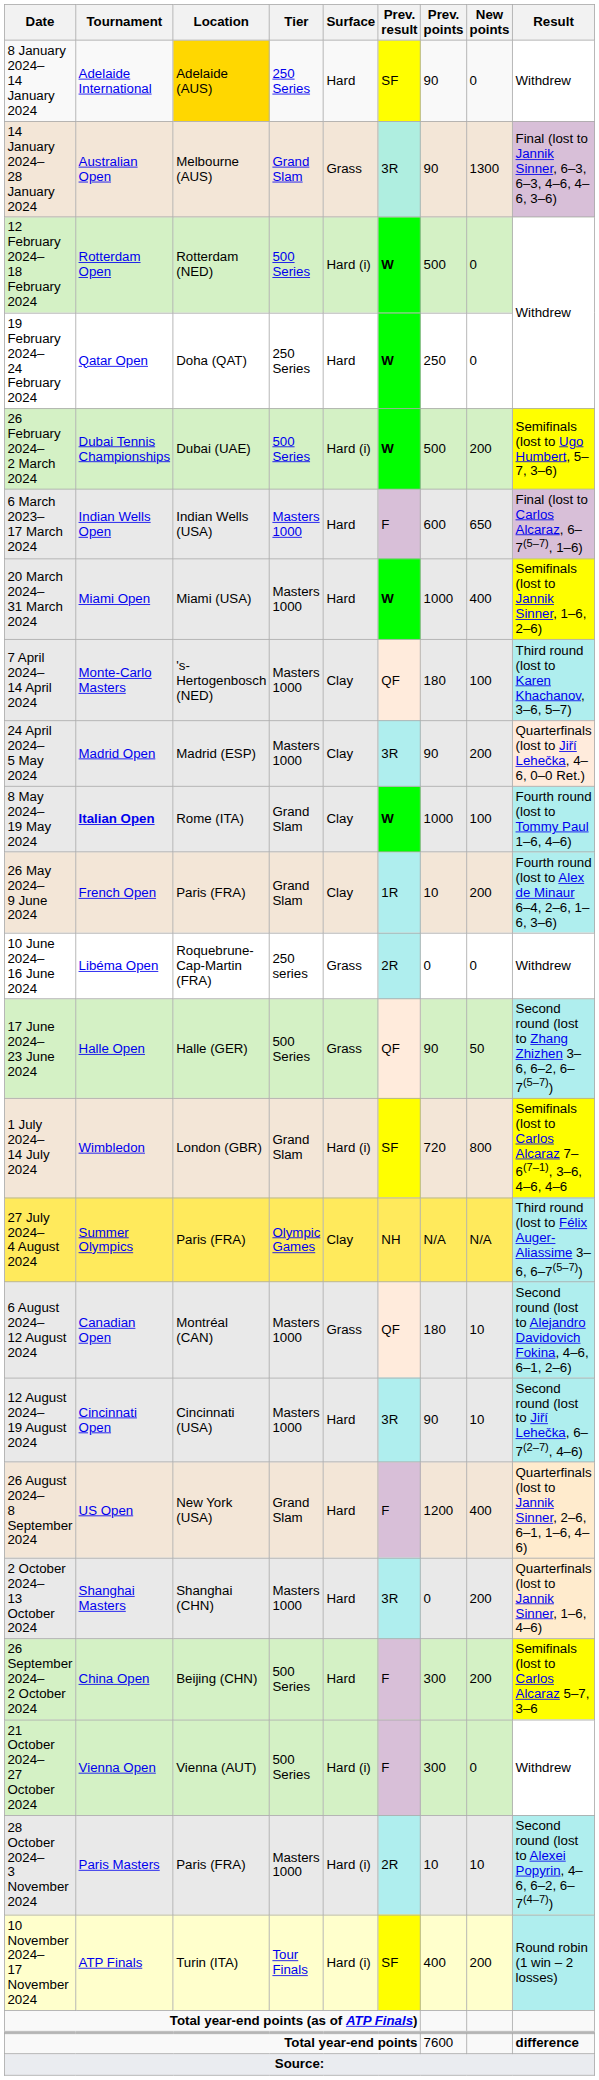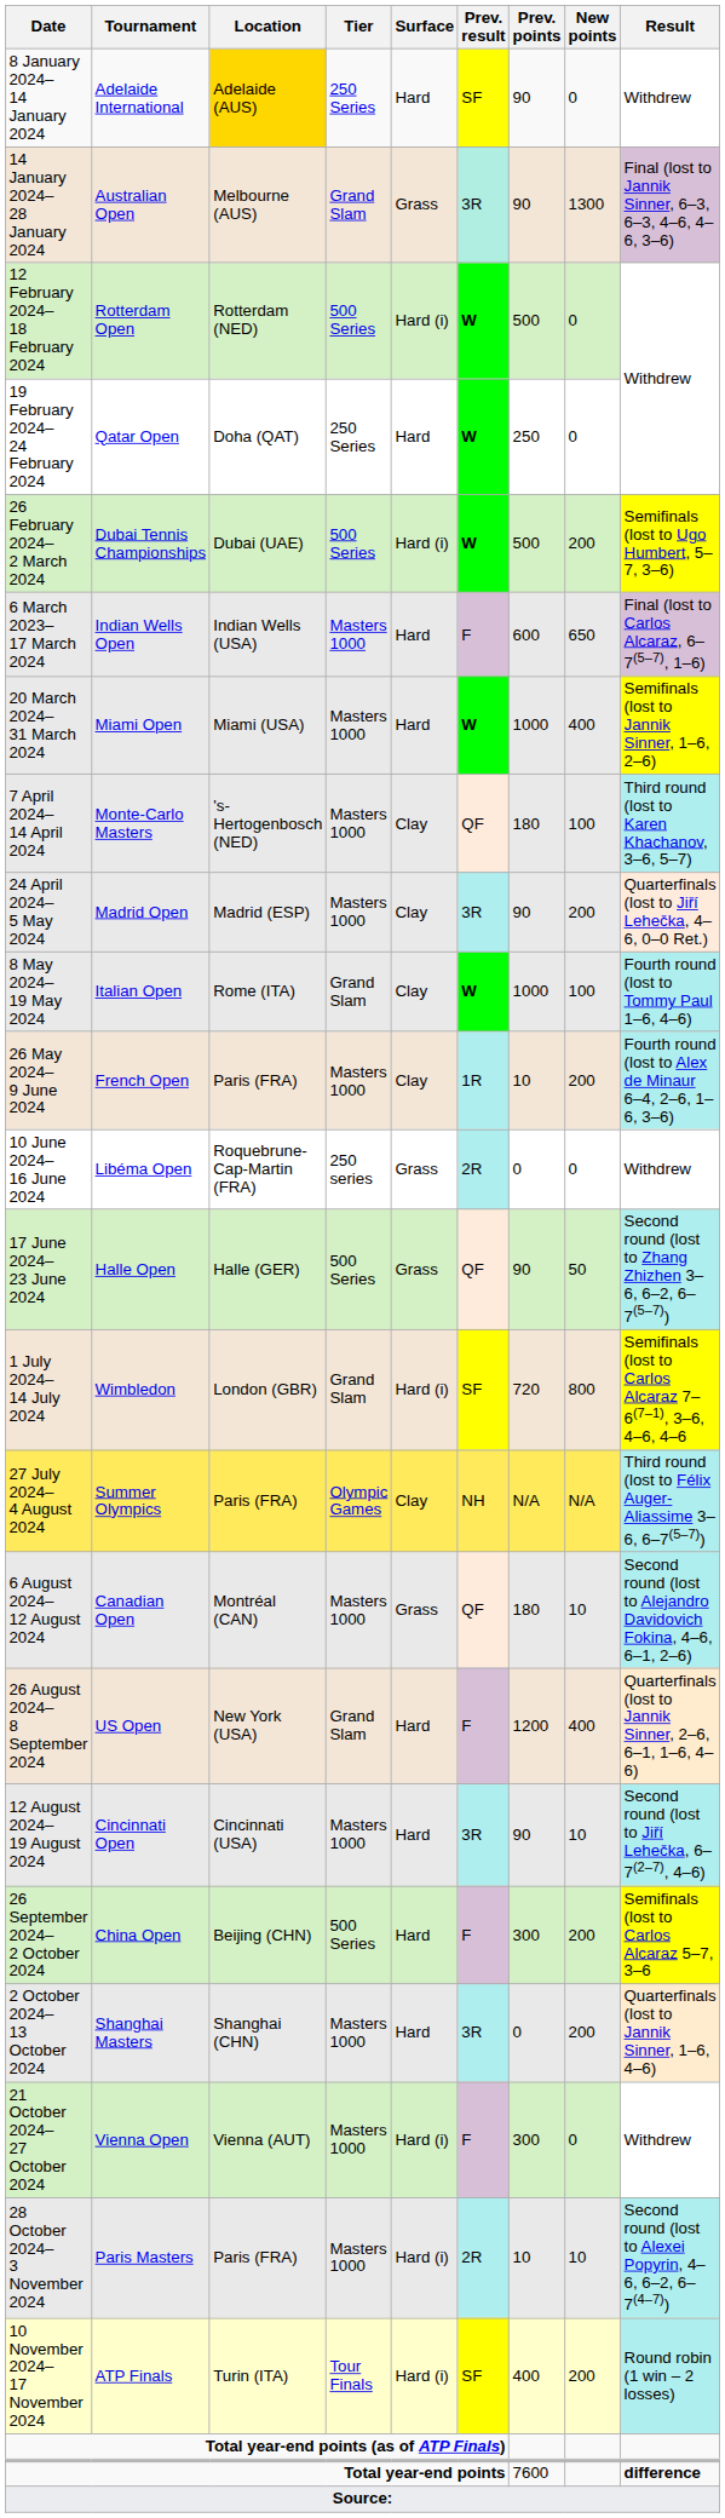8 May 2024– 19 May 2024 | Tournament: bold -> normal
26 May 2024– 9 June 2024 | Tier: Grand Slam -> Masters 1000
rows swapped: 12 August 2024– 19 August 2024 <-> 26 August 2024– 8 September 2024
rows swapped: 26 September 2024– 2 October 2024 <-> 2 October 2024– 13 October 2024
21 October 2024– 27 October 2024 | Tier: 500 Series -> Masters 1000
